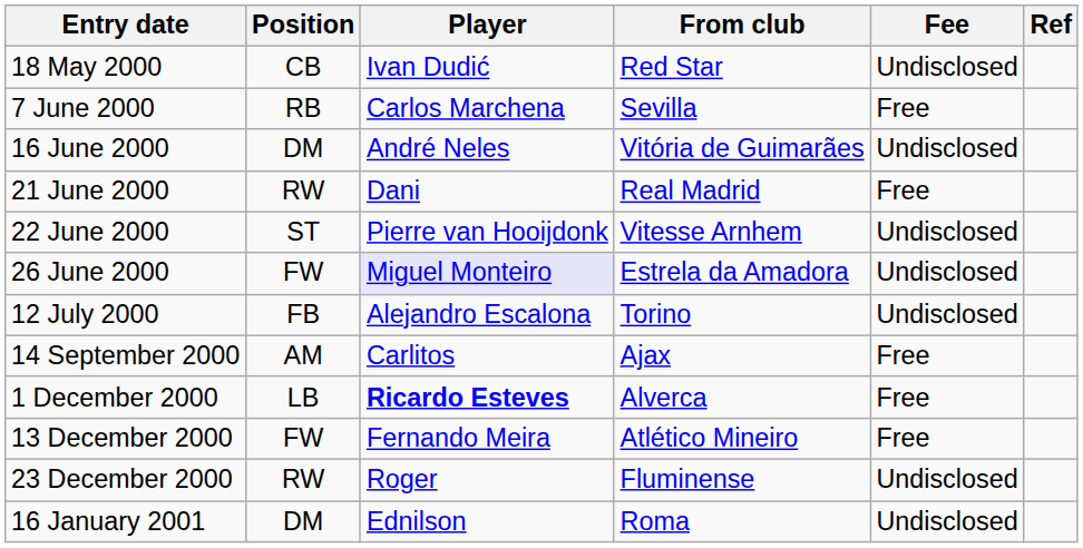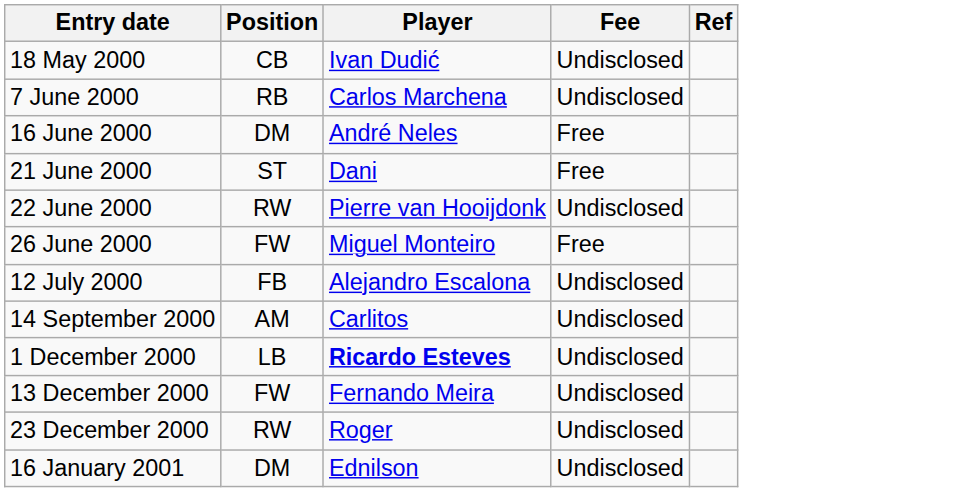- column: From club | Red Star | Sevilla | Vitória de Guimarães | Real Madrid | Vitesse Arnhem | Estrela da Amadora | Torino | Ajax | Alverca | Atlético Mineiro | Fluminense | Roma
7 June 2000 | Fee: Free -> Undisclosed
16 June 2000 | Fee: Undisclosed -> Free
21 June 2000 | Position: RW -> ST
22 June 2000 | Position: ST -> RW
26 June 2000 | Player: lavender background -> no background
26 June 2000 | Fee: Undisclosed -> Free
14 September 2000 | Fee: Free -> Undisclosed
1 December 2000 | Fee: Free -> Undisclosed
13 December 2000 | Fee: Free -> Undisclosed
